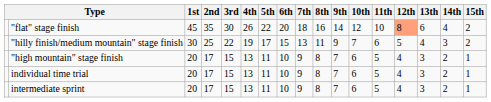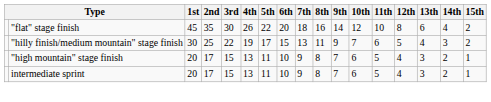"flat" stage finish | 12th: lightsalmon background -> no background
- row: individual time trial | 20 | 17 | 15 | 13 | 11 | 10 | 9 | 8 | 7 | 6 | 5 | 4 | 3 | 2 | 1
